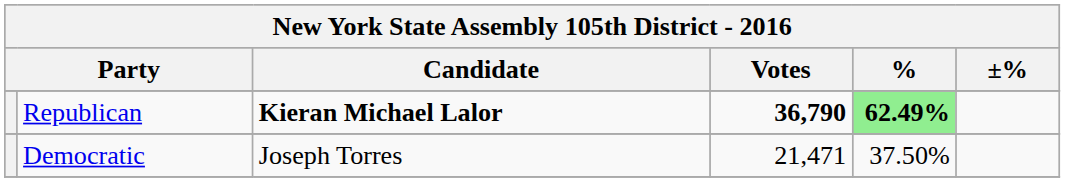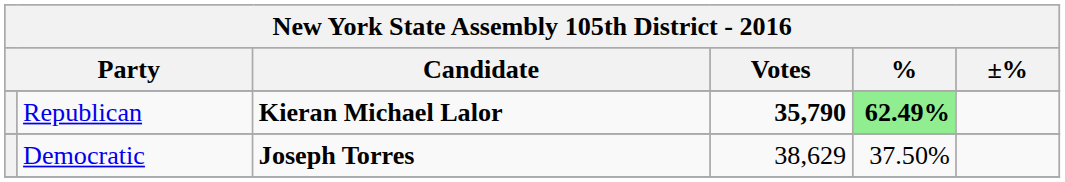Republican | Votes: 36,790 -> 35,790
Democratic | Candidate: normal -> bold
Democratic | Votes: 21,471 -> 38,629
